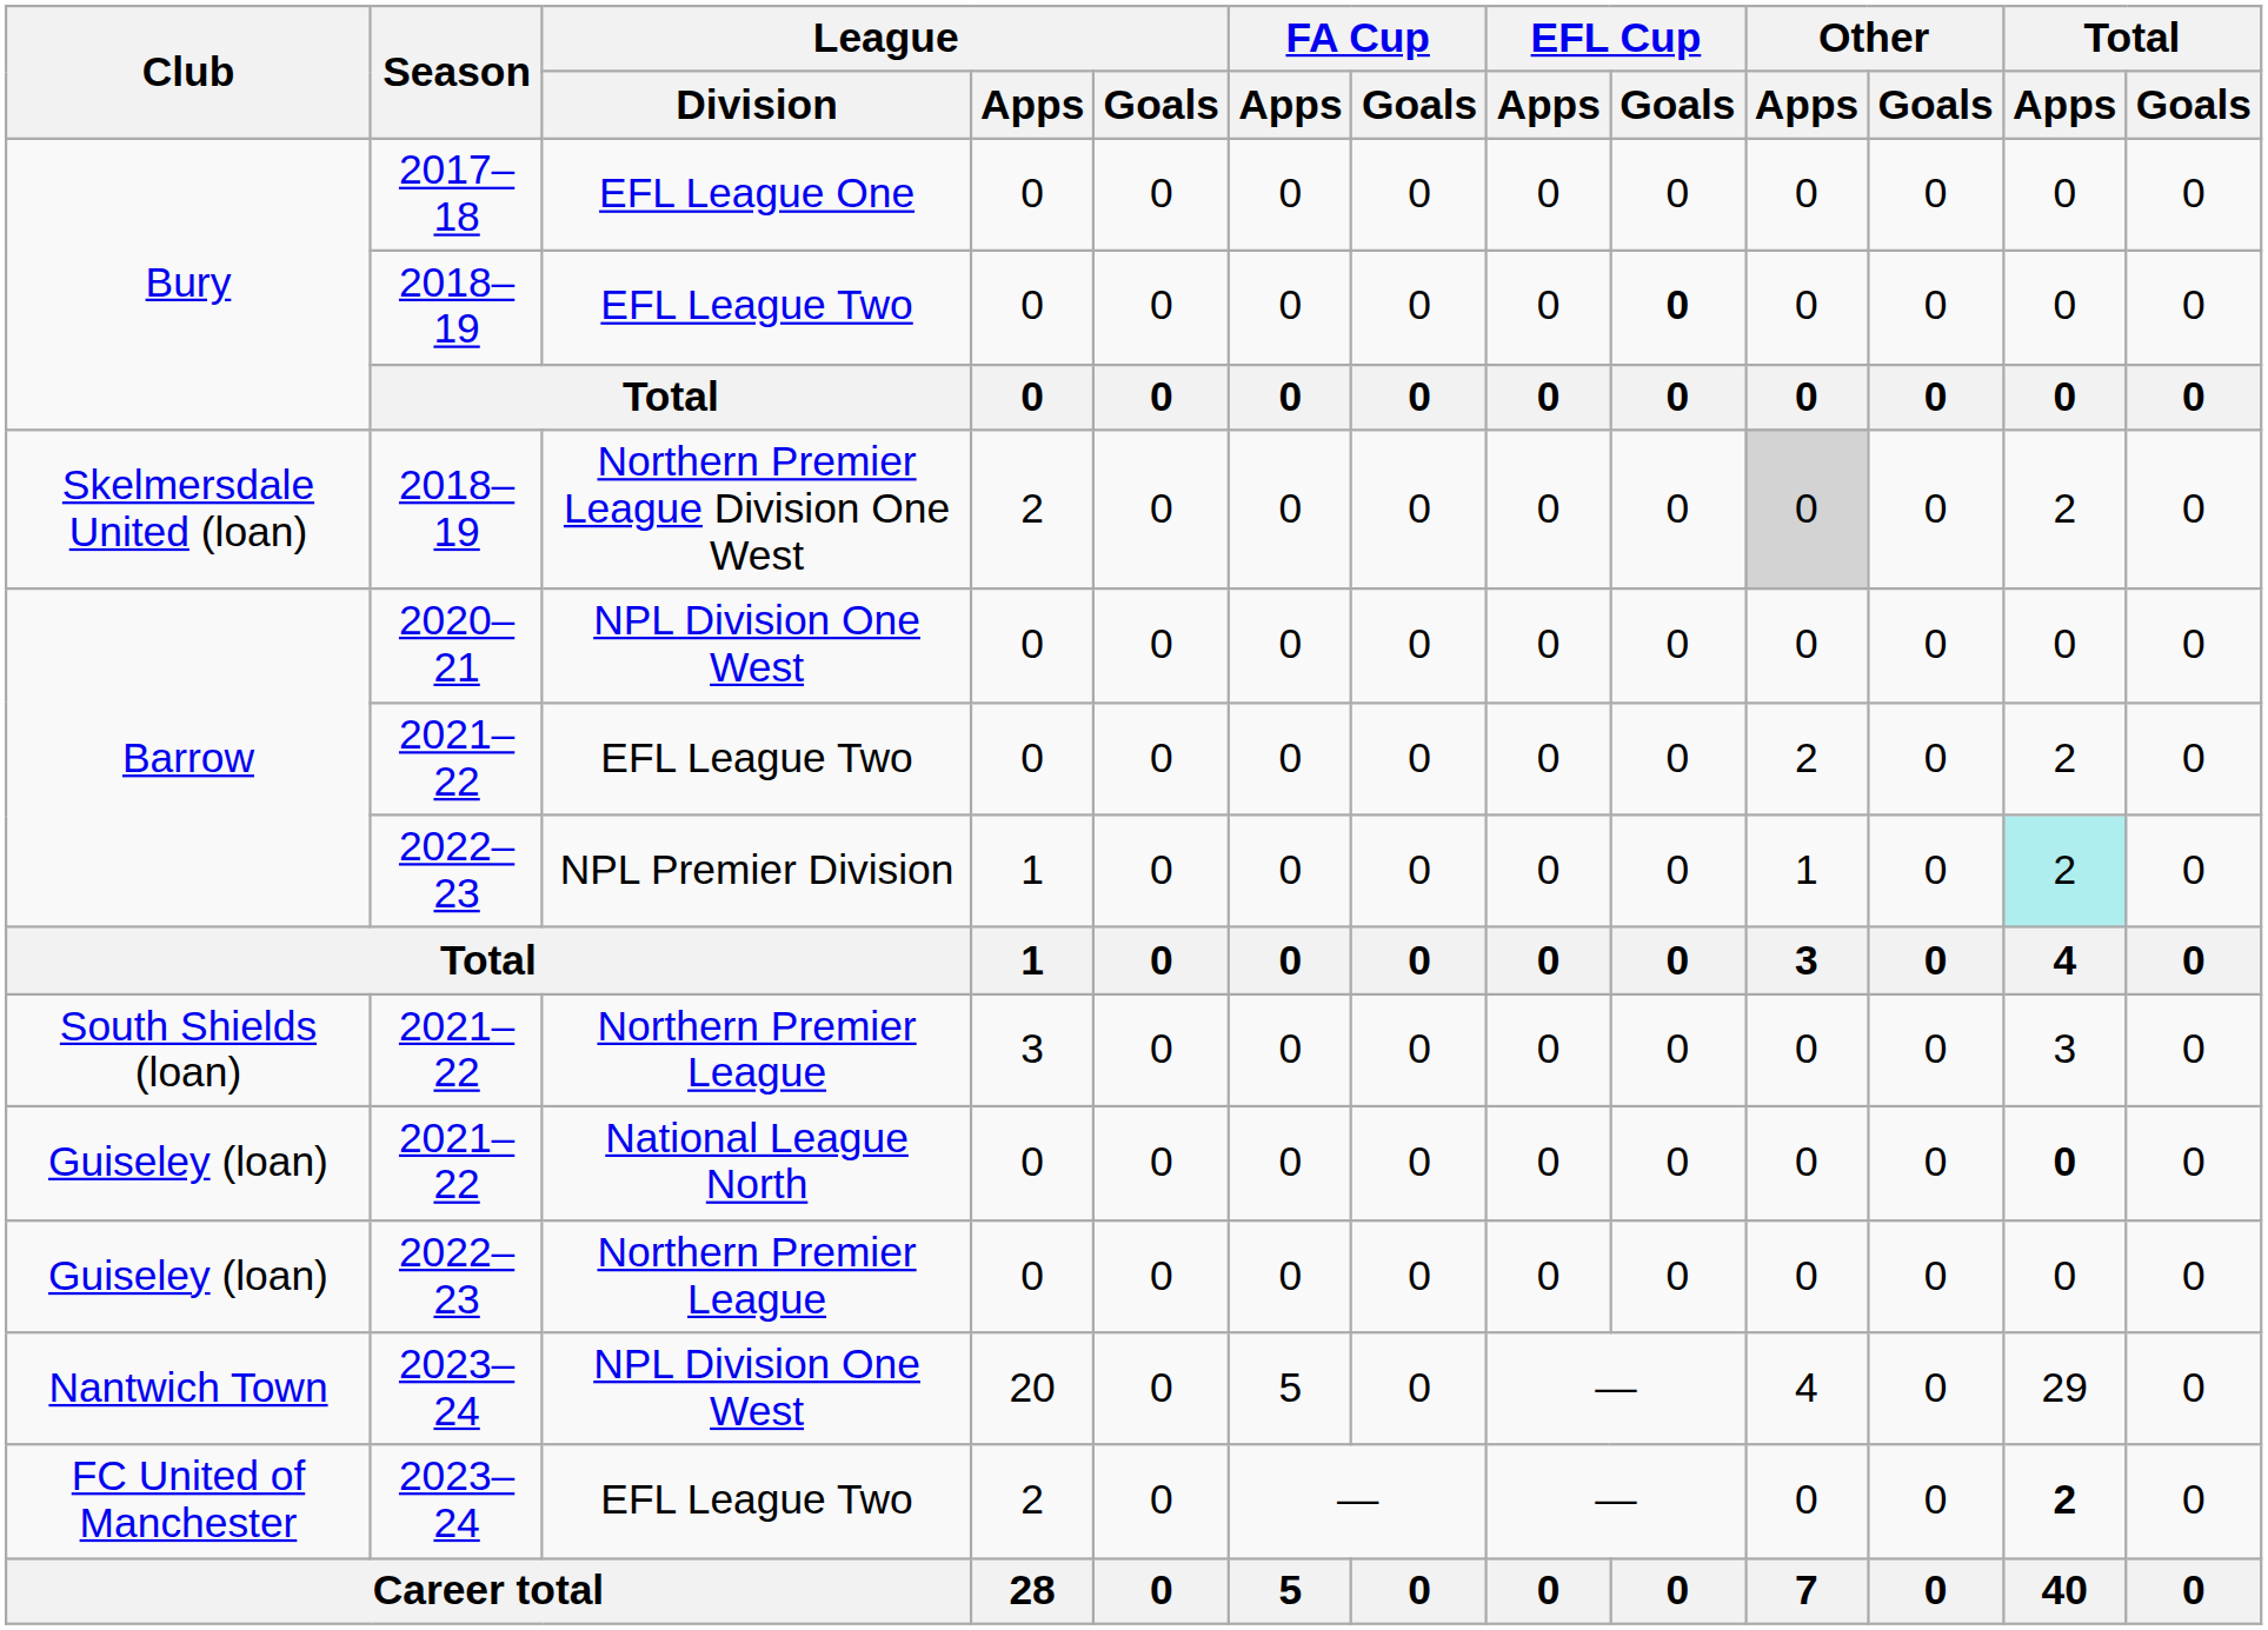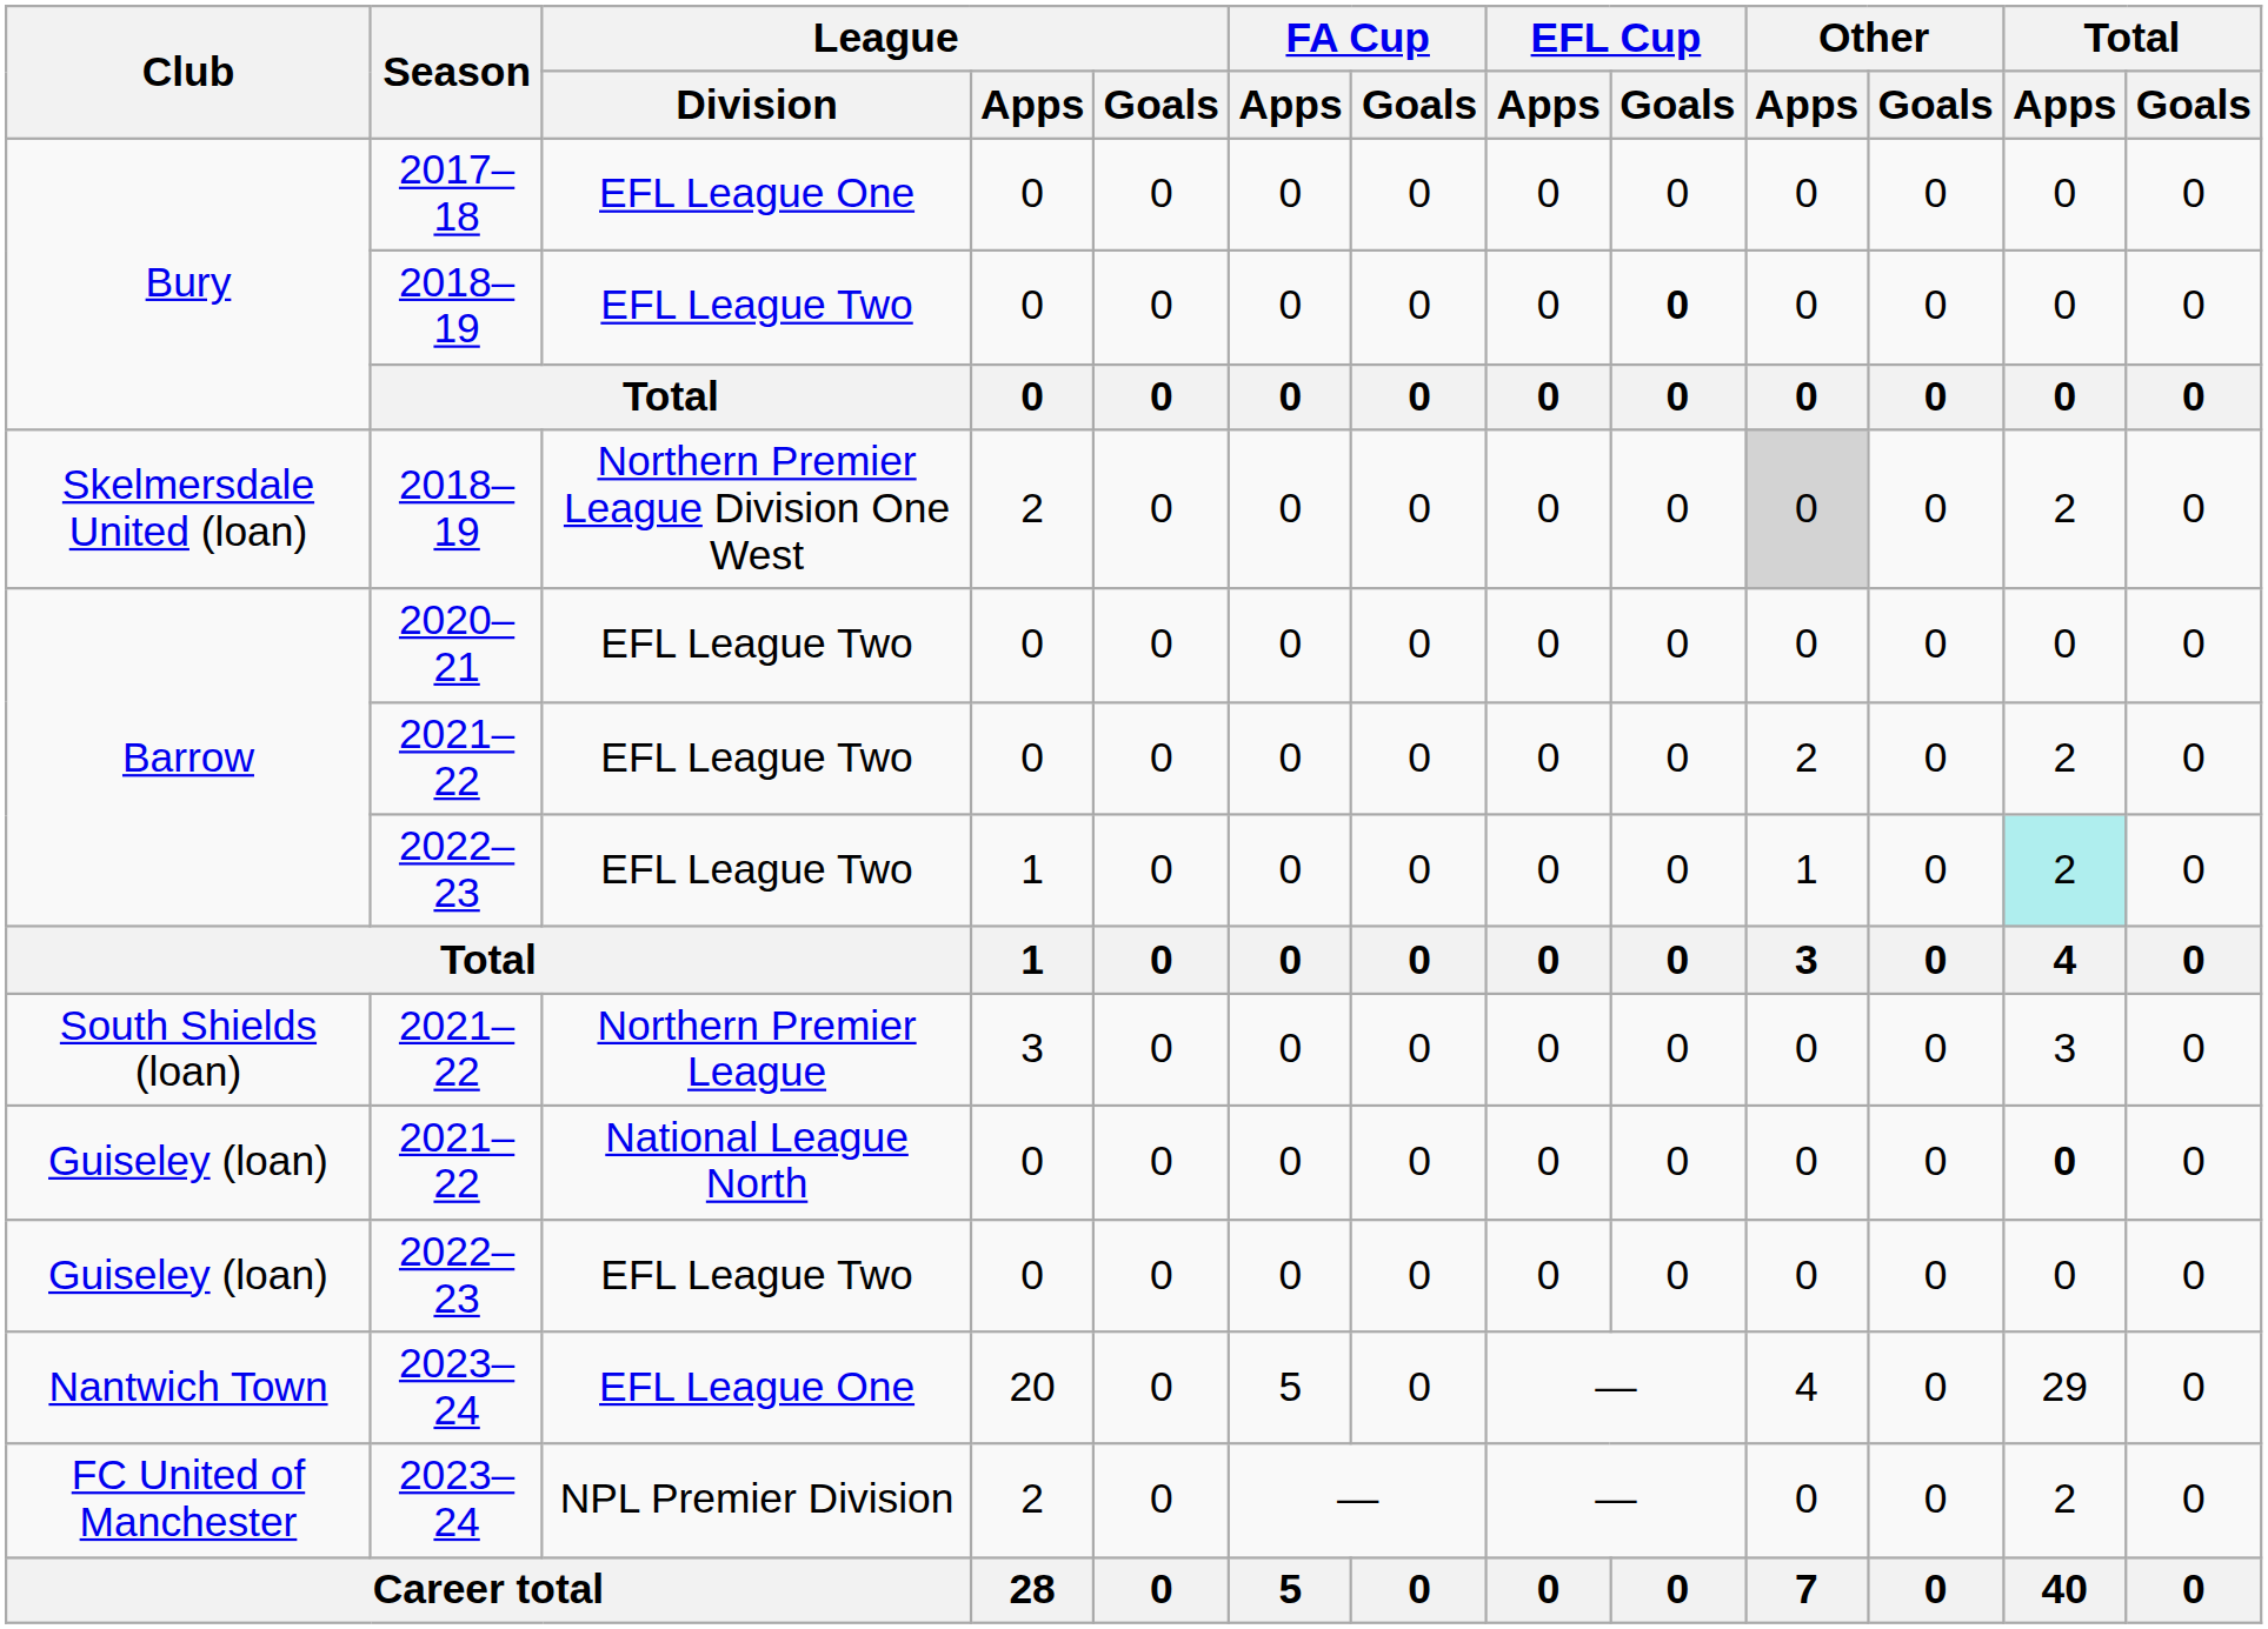Barrow / 2020–21 | League / Division: NPL Division One West -> EFL League Two
Barrow / 2022–23 | League / Division: NPL Premier Division -> EFL League Two
Guiseley (loan) / 2022–23 | League / Division: Northern Premier League -> EFL League Two
Nantwich Town | League / Division: NPL Division One West -> EFL League One
FC United of Manchester | League / Division: EFL League Two -> NPL Premier Division
FC United of Manchester | Total / Apps: bold -> normal
